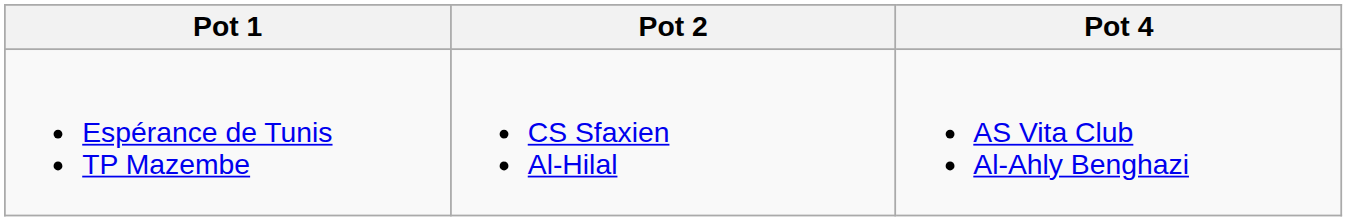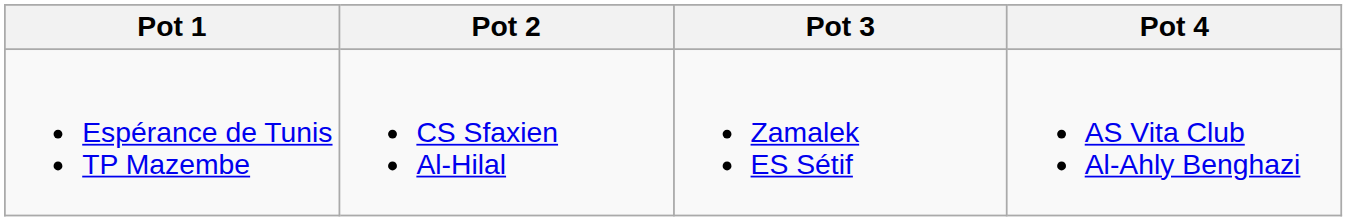+ column: Pot 3 | Zamalek ES Sétif
